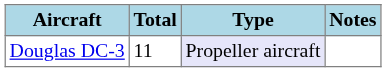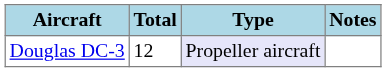Douglas DC-3 | Total: 11 -> 12
